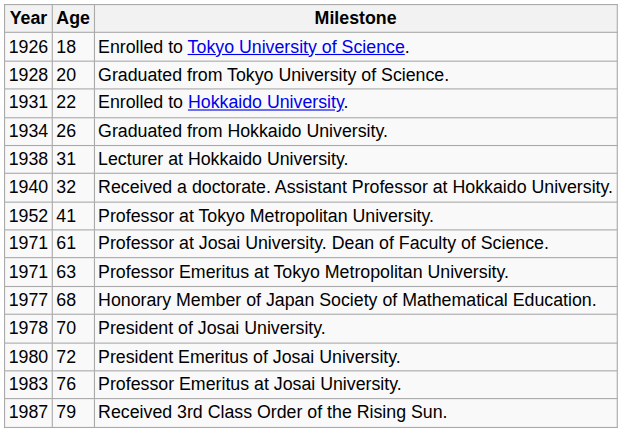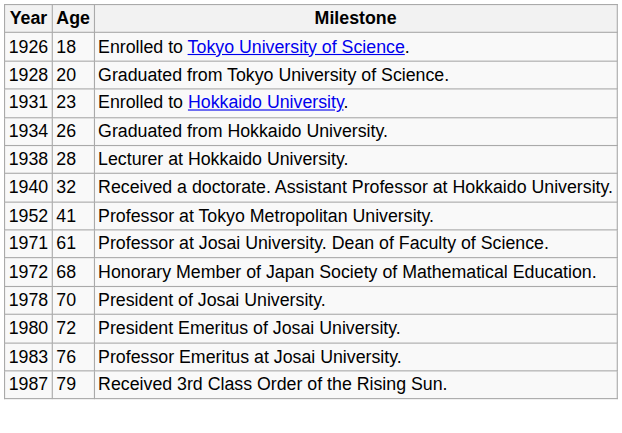Enrolled to Hokkaido University. | Age: 22 -> 23
Lecturer at Hokkaido University. | Age: 31 -> 28
- row: 1971 | 63 | Professor Emeritus at Tokyo Metropolitan University.
Honorary Member of Japan Society of Mathematical Education. | Year: 1977 -> 1972
